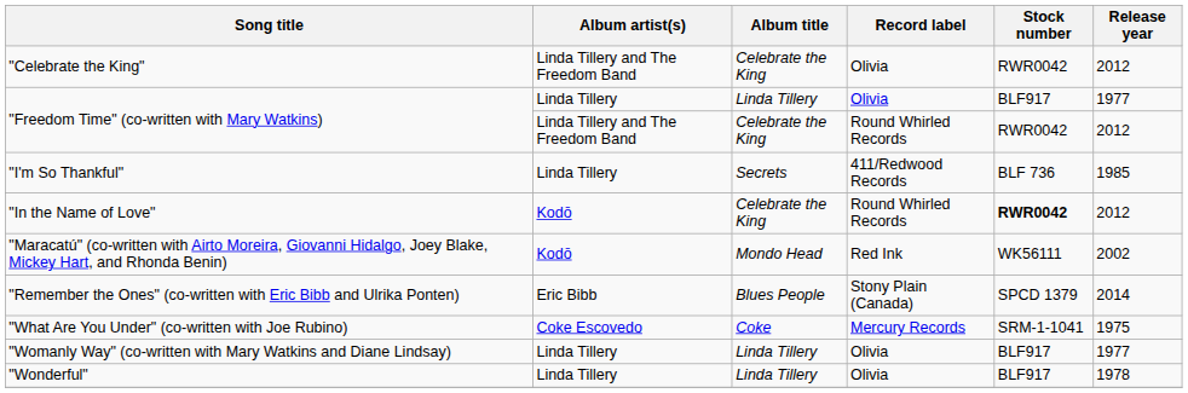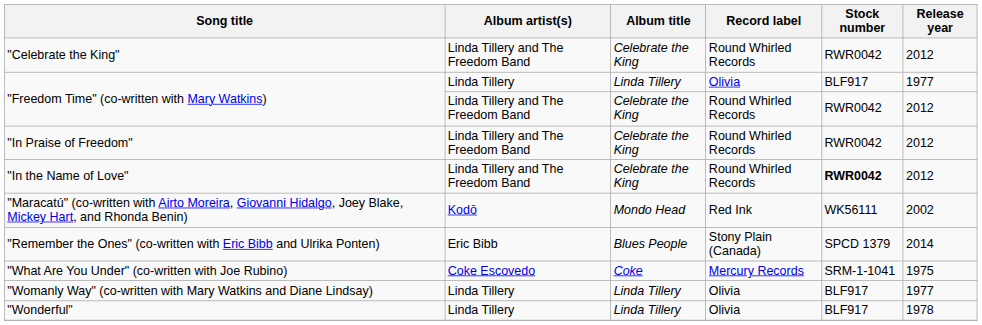"Celebrate the King" | Record label: Olivia -> Round Whirled Records
- row: "I'm So Thankful" | Linda Tillery | Secrets | 411/Redwood Records | BLF 736 | 1985
+ row: "In Praise of Freedom" | Linda Tillery and The Freedom Band | Celebrate the King | Round Whirled Records | RWR0042 | 2012
"In the Name of Love" | Album artist(s): Kodō -> Linda Tillery and The Freedom Band
